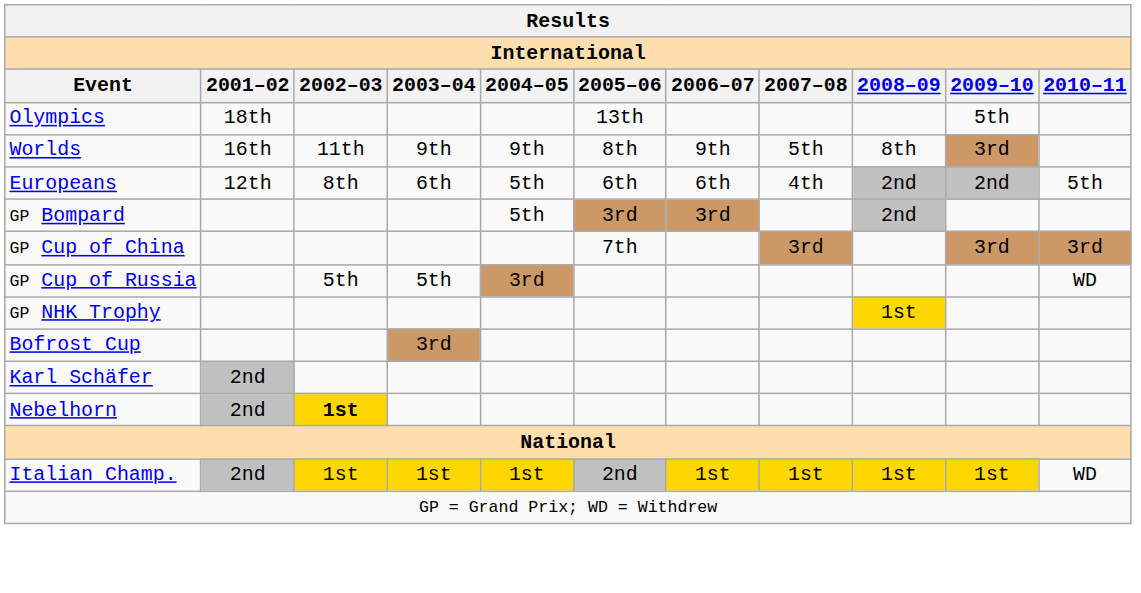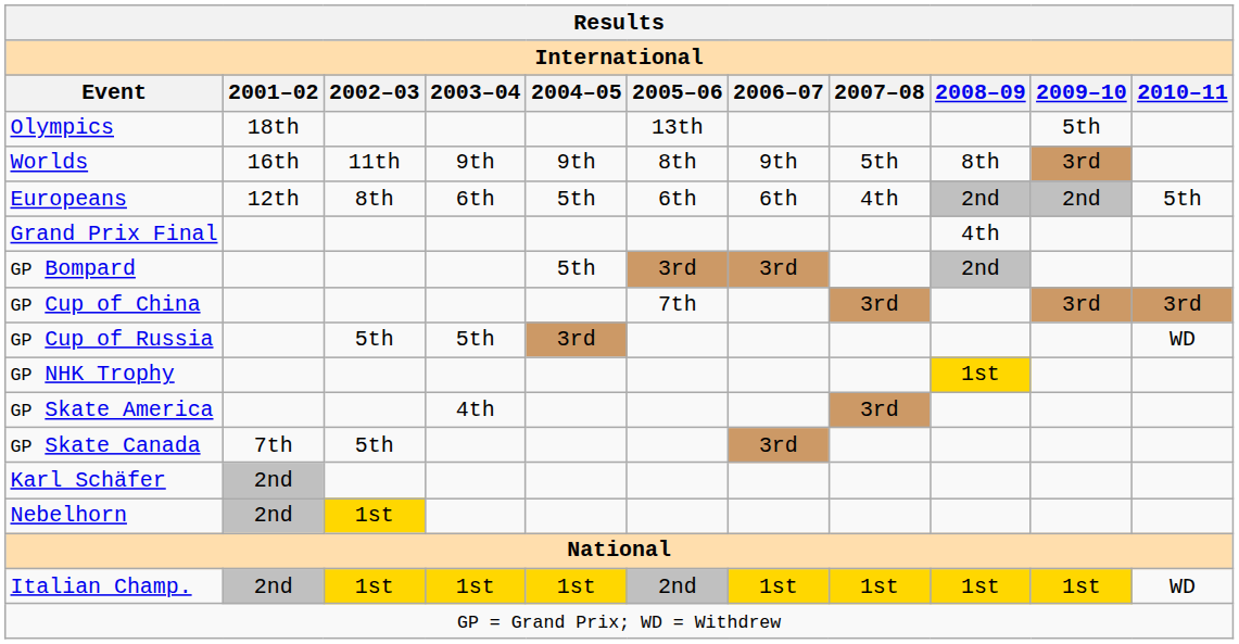+ row: Grand Prix Final | 4th
+ row: GP Skate America | 4th | 3rd
+ row: GP Skate Canada | 7th | 5th | 3rd
- row: Bofrost Cup | 3rd
Nebelhorn | 2002–03: bold -> normal
